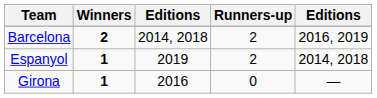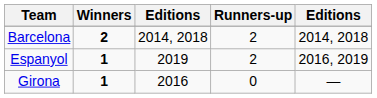Barcelona | column 5: 2016, 2019 -> 2014, 2018
Espanyol | column 5: 2014, 2018 -> 2016, 2019
